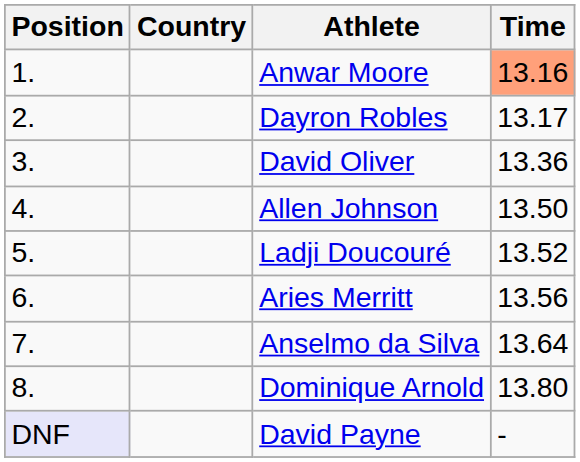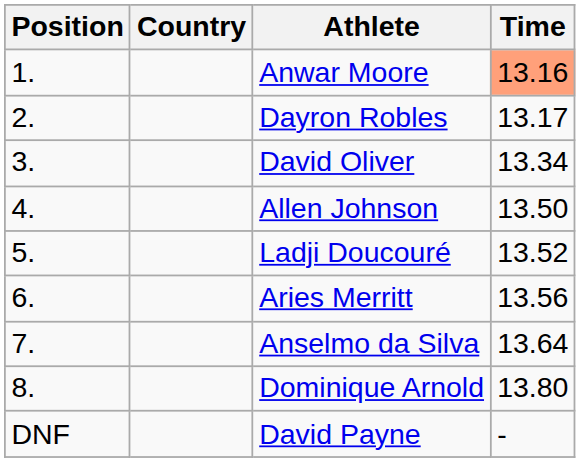David Oliver | Time: 13.36 -> 13.34
David Payne | Position: lavender background -> no background
